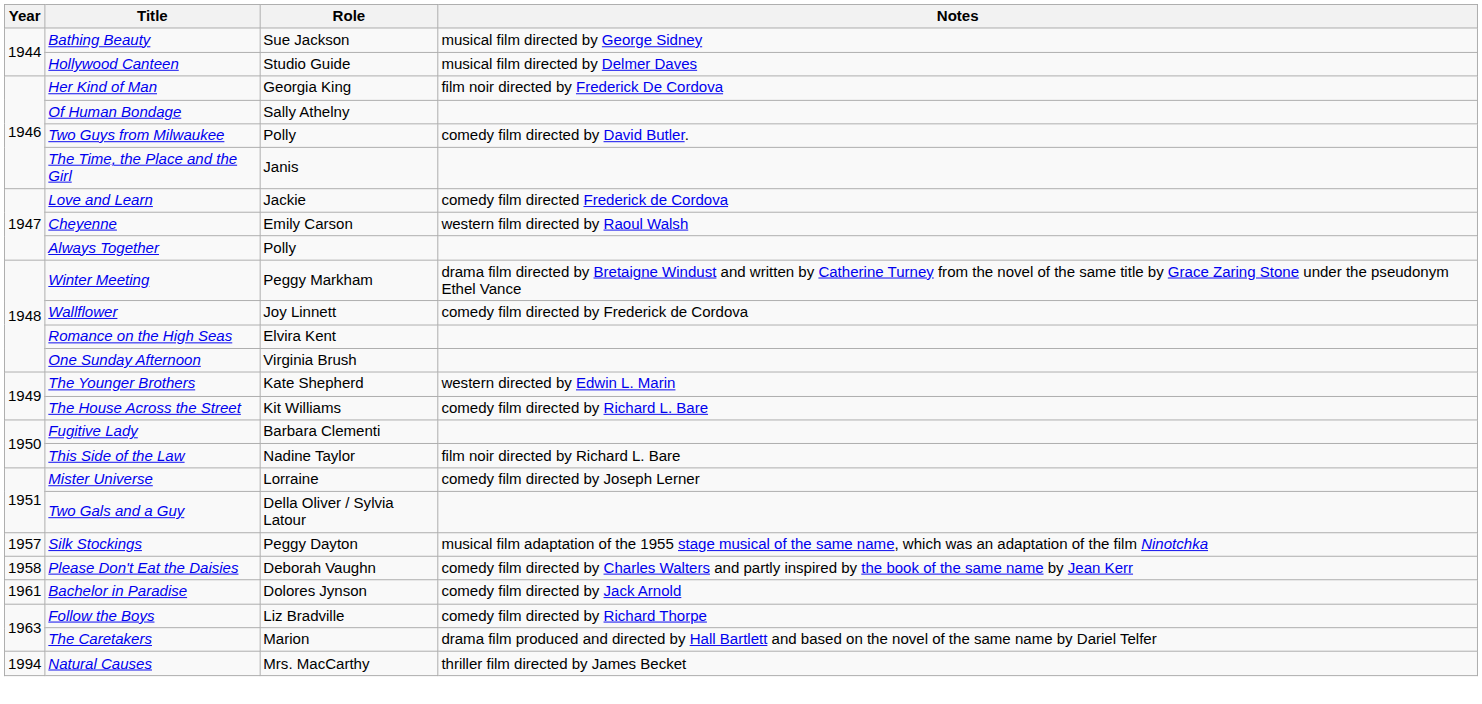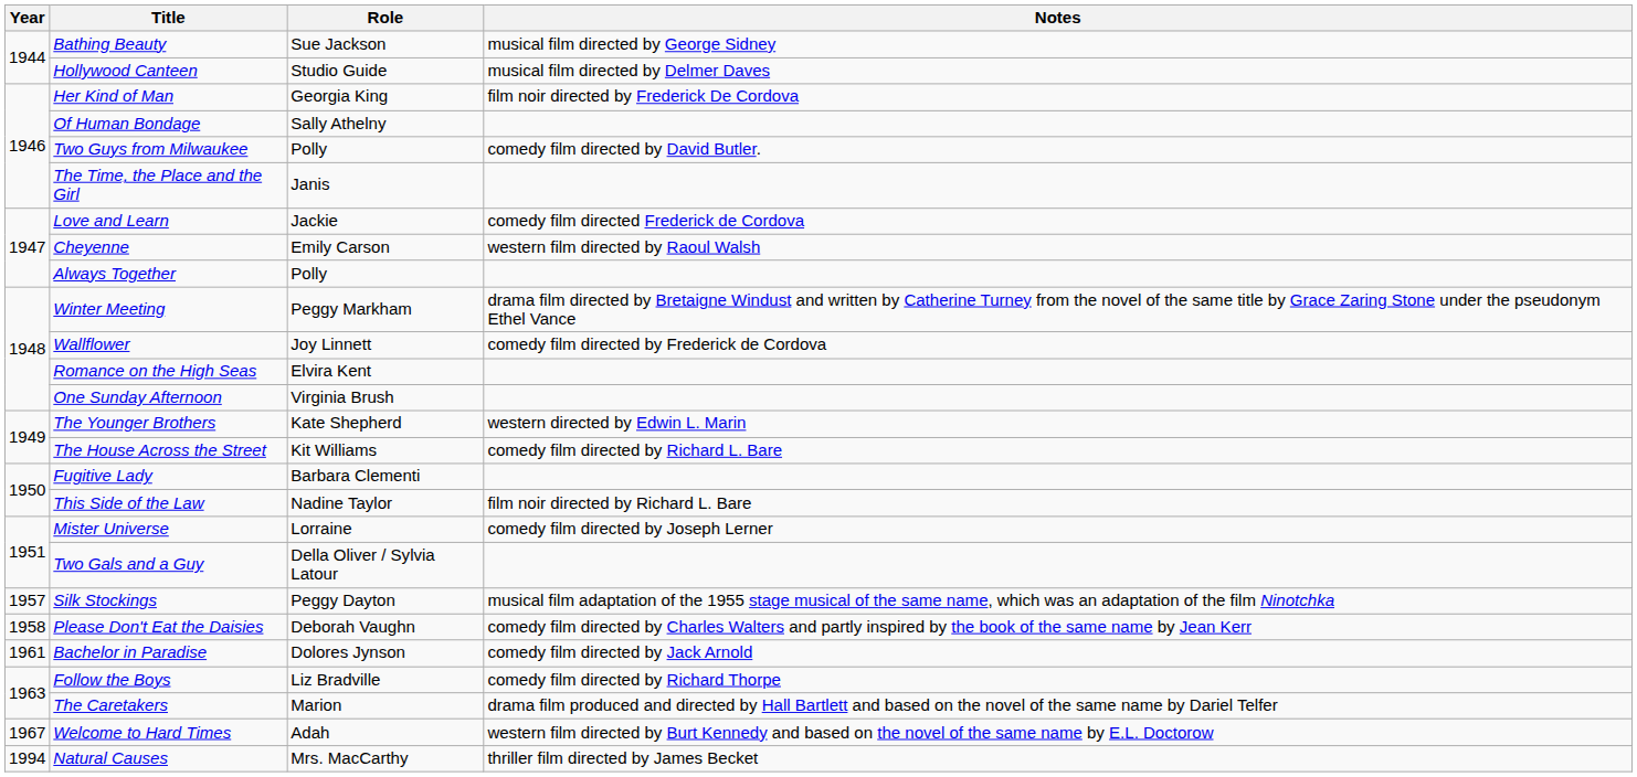+ row: 1967 | Welcome to Hard Times | Adah | western film directed by Burt Kennedy and based on the novel of the same name by E.L. Doctorow
